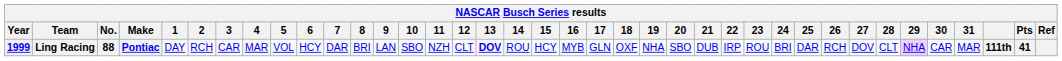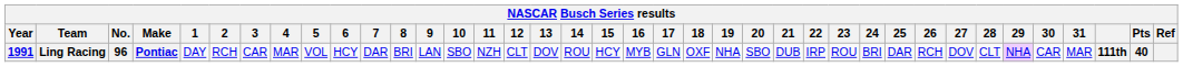Ling Racing | Year: 1999 -> 1991
Ling Racing | No.: 88 -> 96
Ling Racing | 13: bold -> normal
Ling Racing | Pts: 41 -> 40
